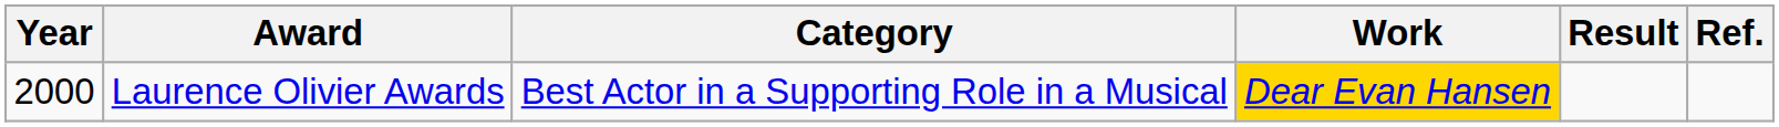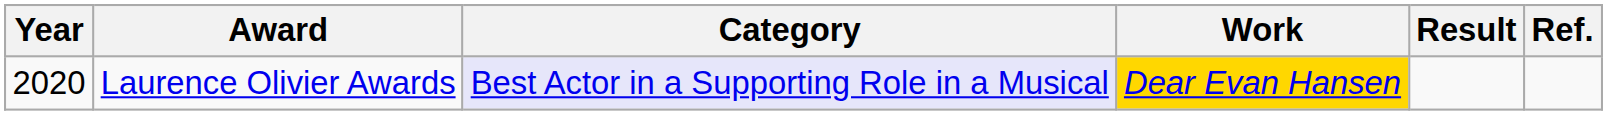Laurence Olivier Awards | Year: 2000 -> 2020
Laurence Olivier Awards | Category: no background -> lavender background
